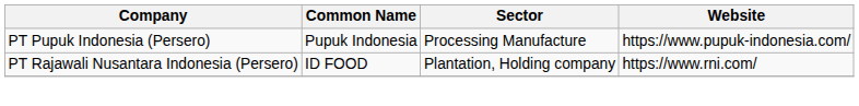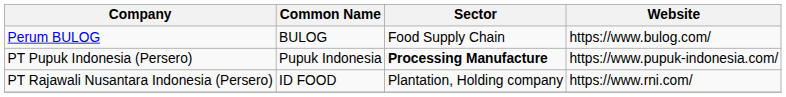+ row: Perum BULOG | BULOG | Food Supply Chain | https://www.bulog.com/
PT Pupuk Indonesia (Persero) | Sector: normal -> bold
